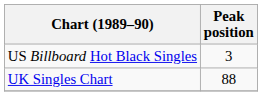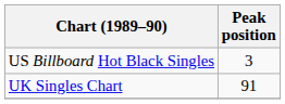UK Singles Chart | Peak position: 88 -> 91
